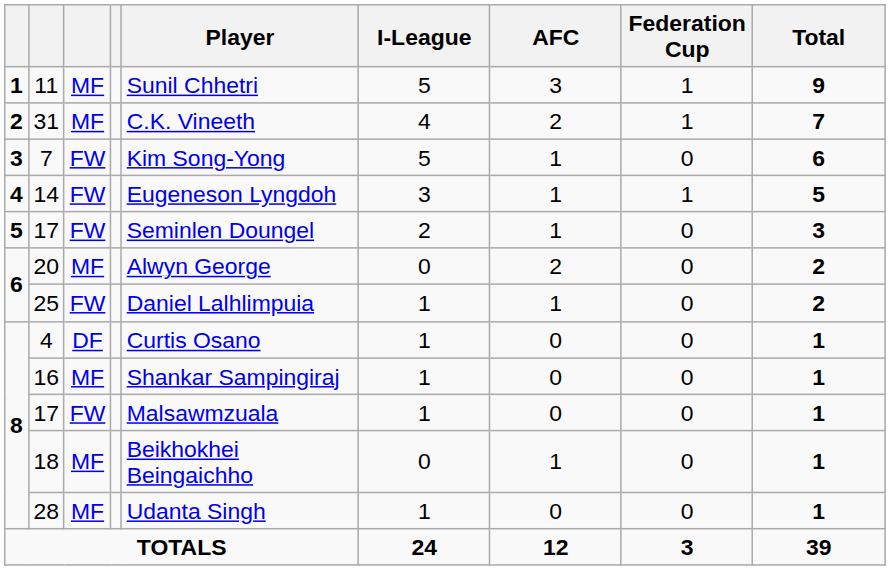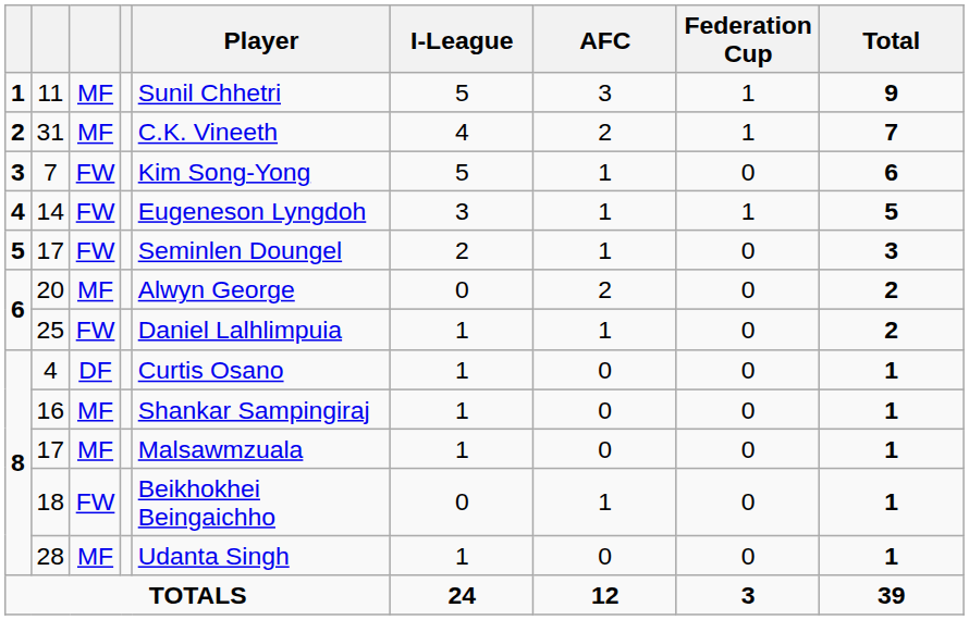8 / 17 | column 3: FW -> MF
18 | column 3: MF -> FW
